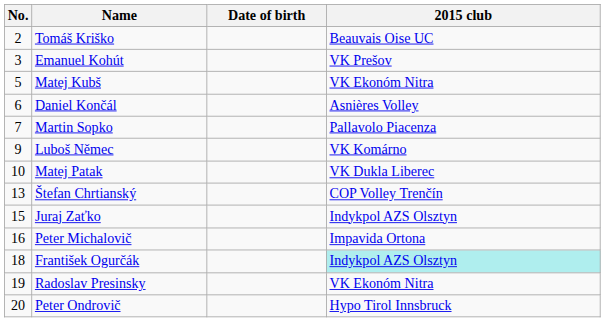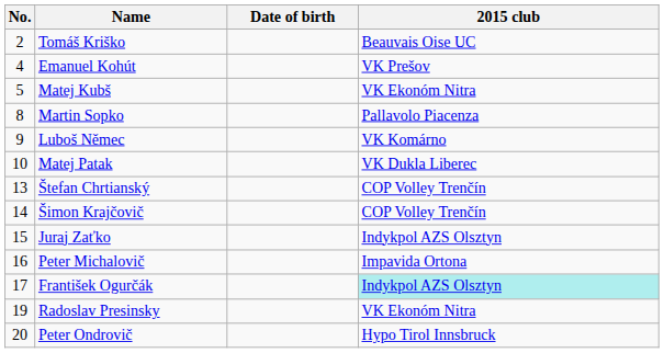Emanuel Kohút | No.: 3 -> 4
- row: 6 | Daniel Končál | Asnières Volley
Martin Sopko | No.: 7 -> 8
+ row: 14 | Šimon Krajčovič | COP Volley Trenčín
František Ogurčák | No.: 18 -> 17
